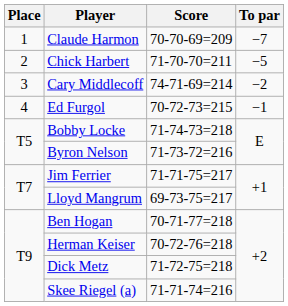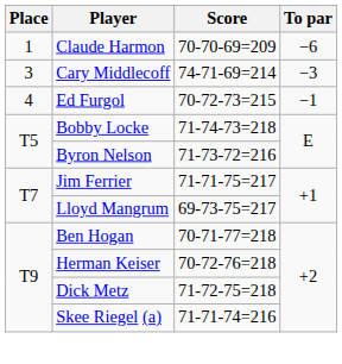Claude Harmon | To par: −7 -> −6
- row: 2 | Chick Harbert | 71-70-70=211 | −5
Cary Middlecoff | To par: −2 -> −3
